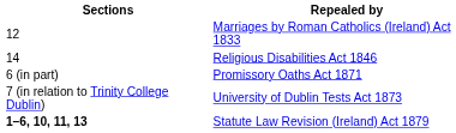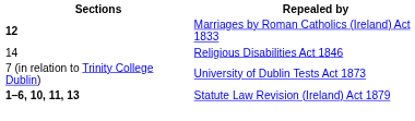Marriages by Roman Catholics (Ireland) Act 1833 | Sections: normal -> bold
- row: 6 (in part) | Promissory Oaths Act 1871
